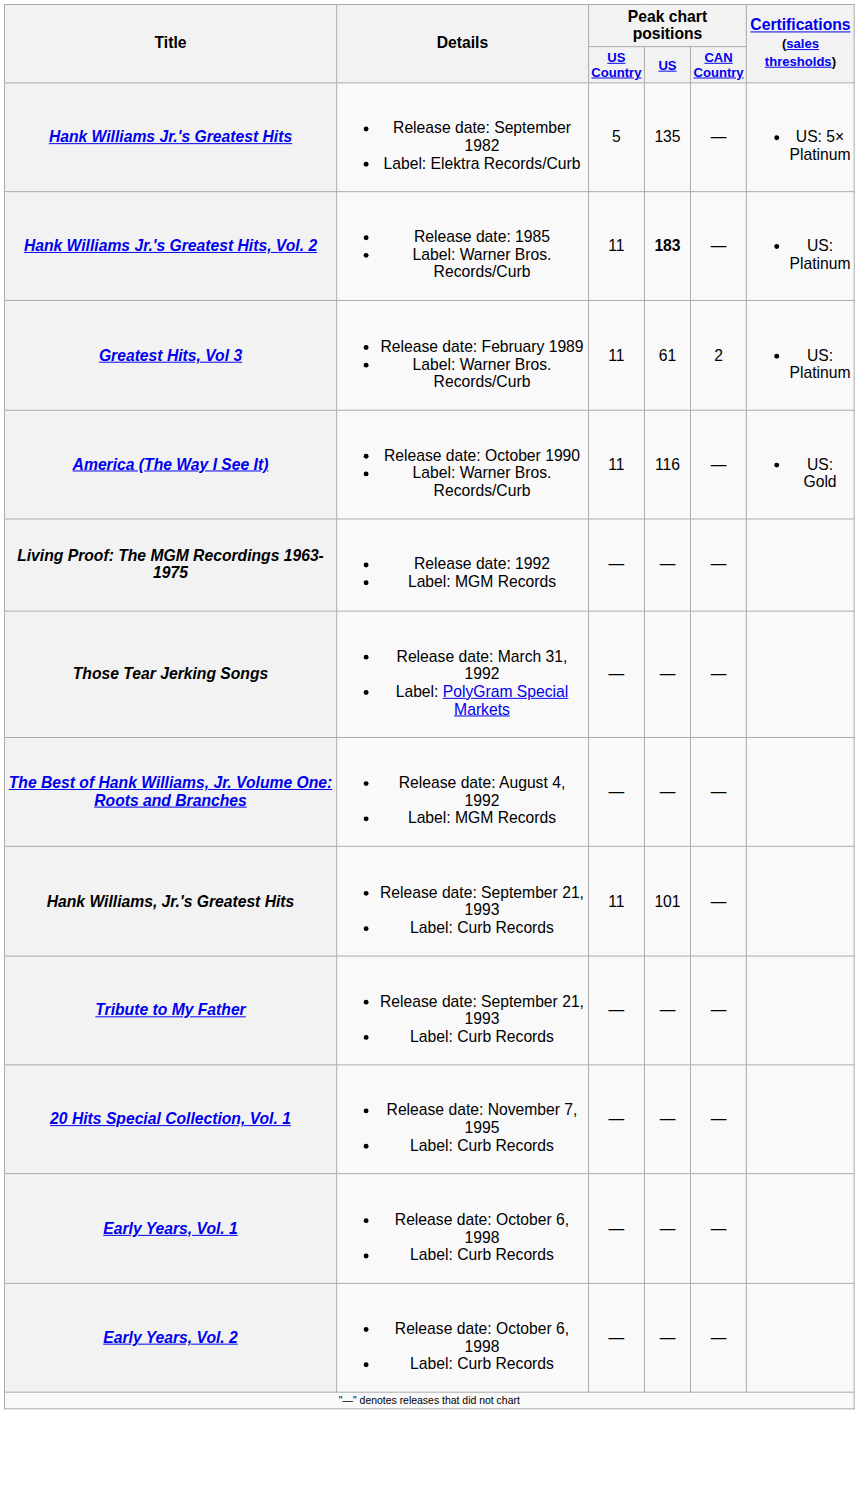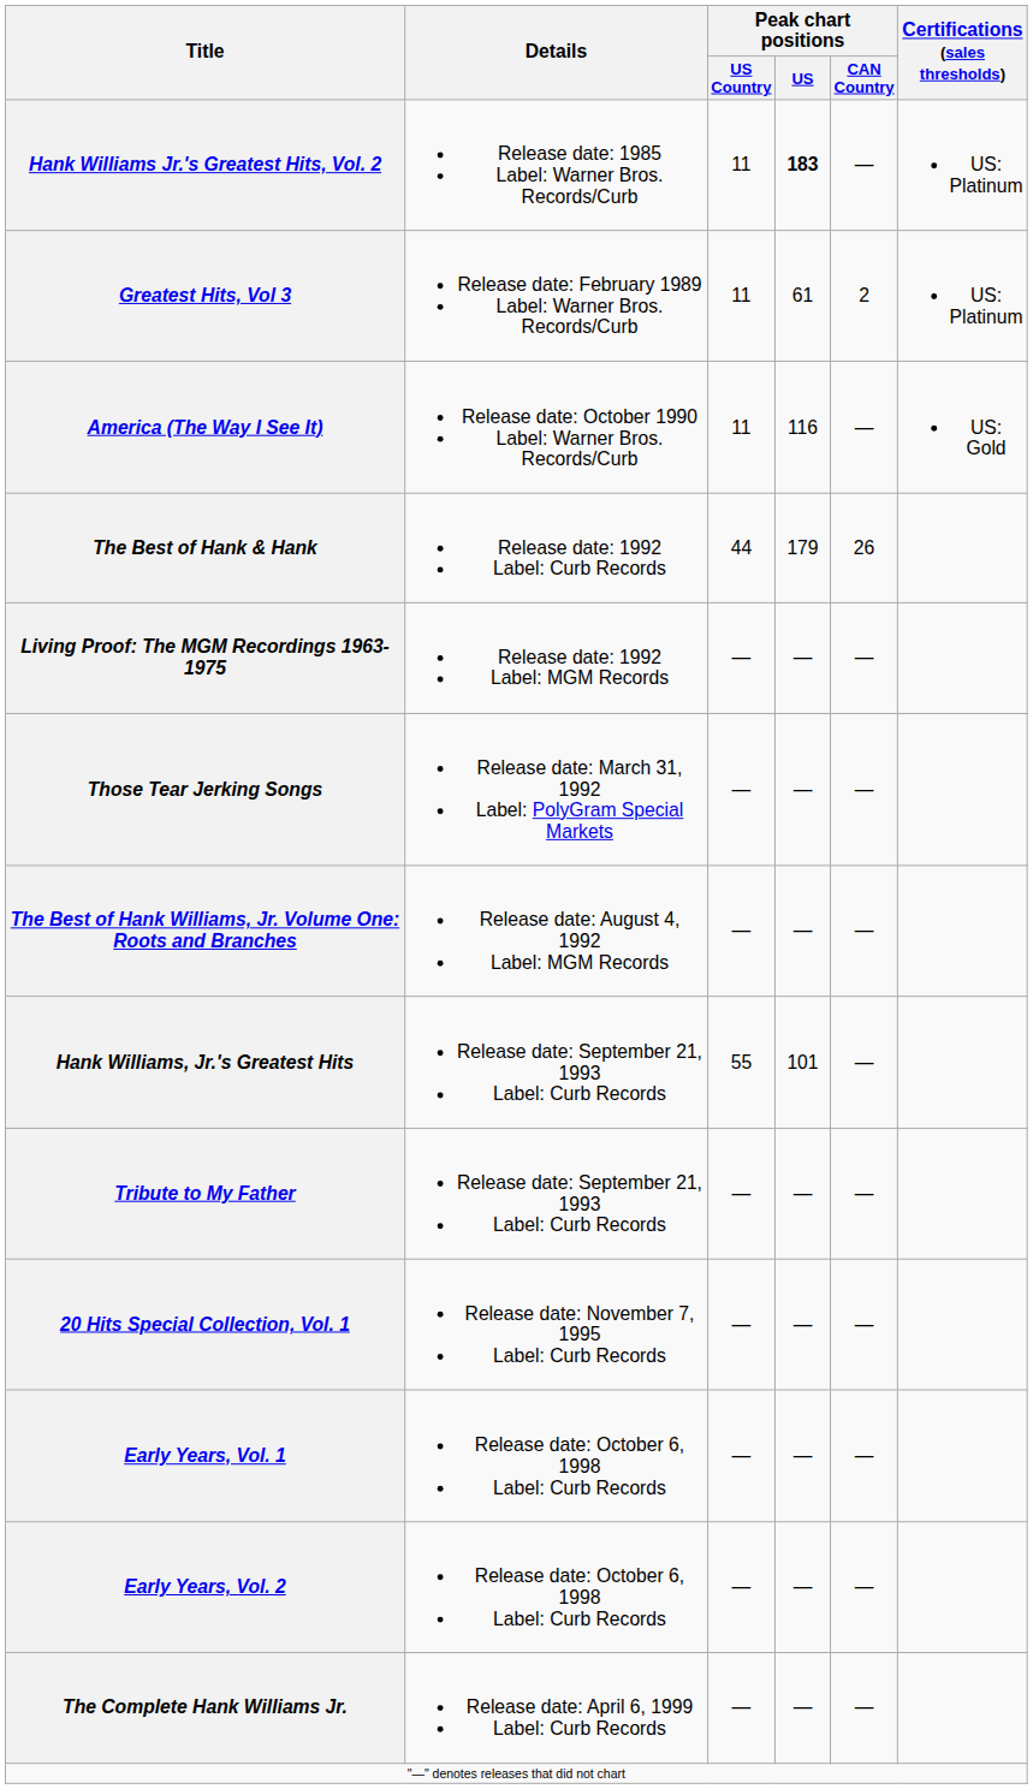- row: Hank Williams Jr.'s Greatest Hits | Release date: September 1982 Label: Elektra Records/Curb | 5 | 135 | — | US: 5× Platinum
+ row: The Best of Hank & Hank | Release date: 1992 Label: Curb Records | 44 | 179 | 26
Hank Williams, Jr.'s Greatest Hits | Peak chart positions / US Country: 11 -> 55
+ row: The Complete Hank Williams Jr. | Release date: April 6, 1999 Label: Curb Records | — | — | —
